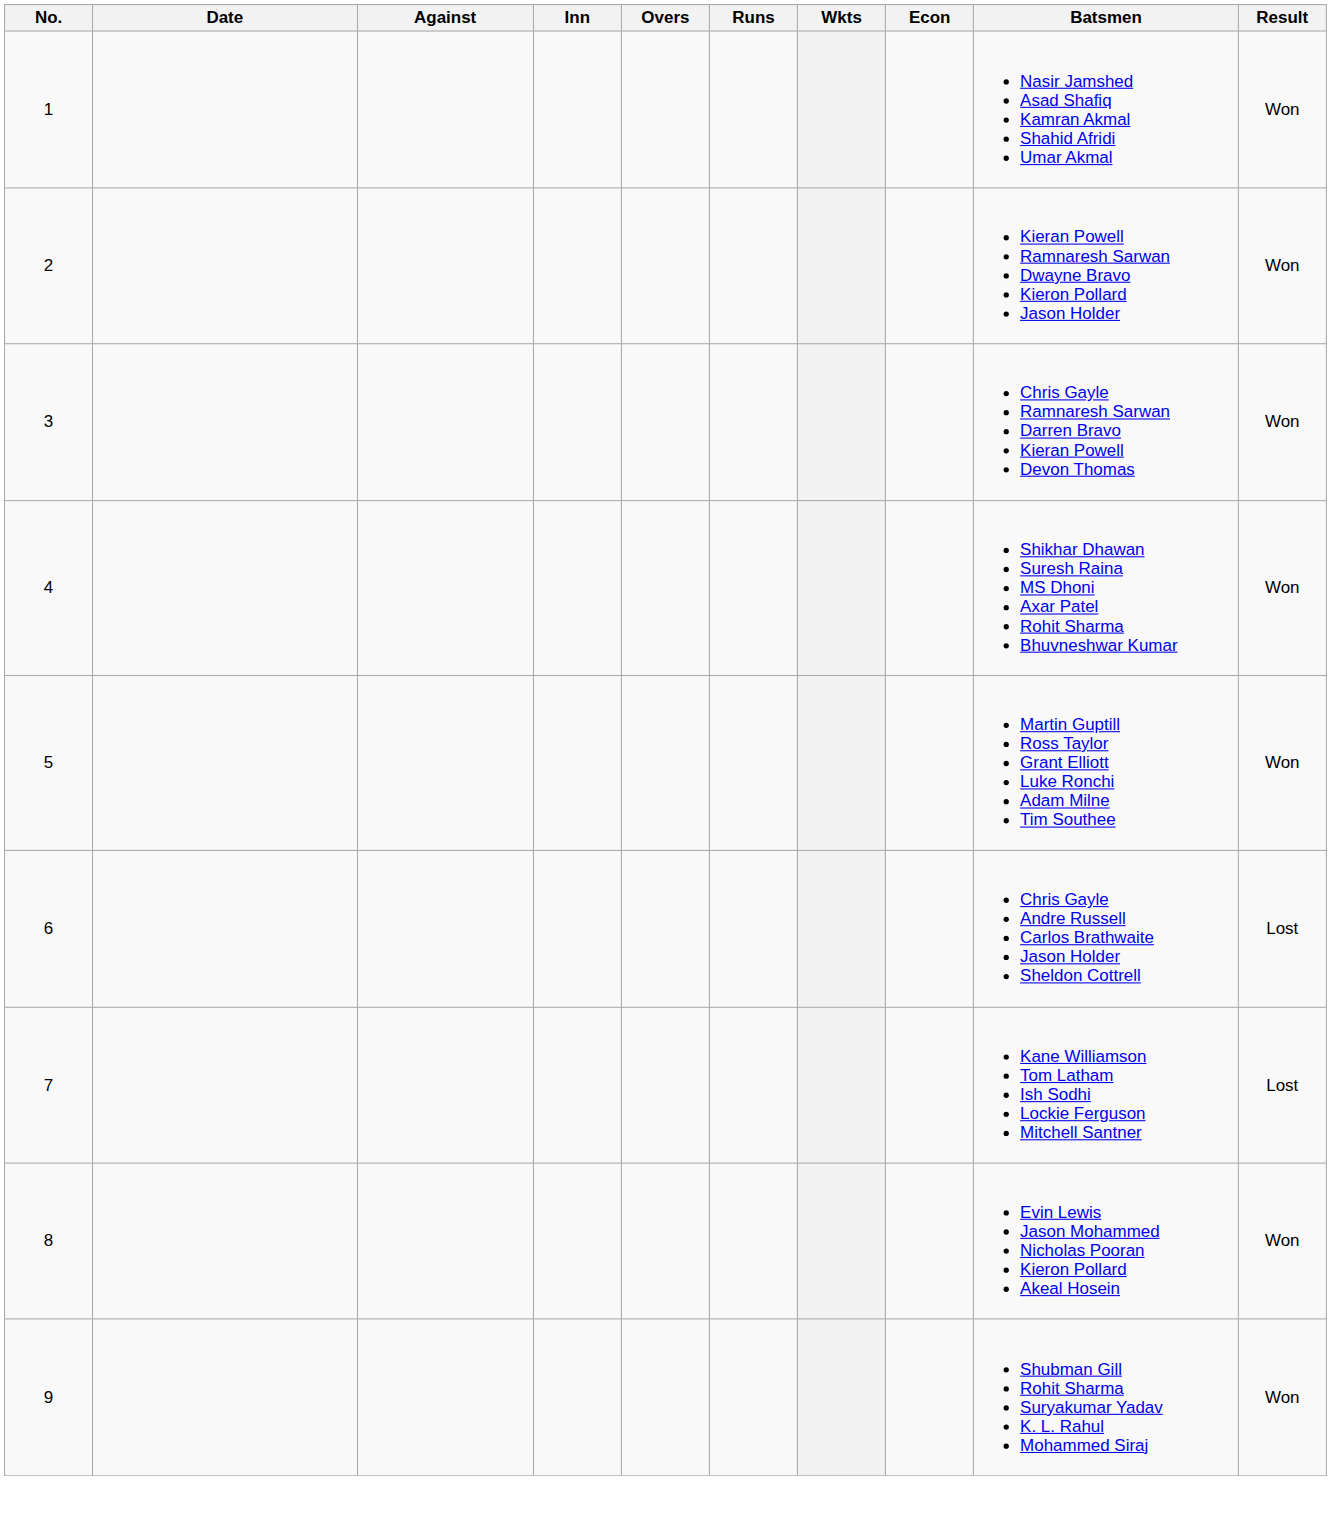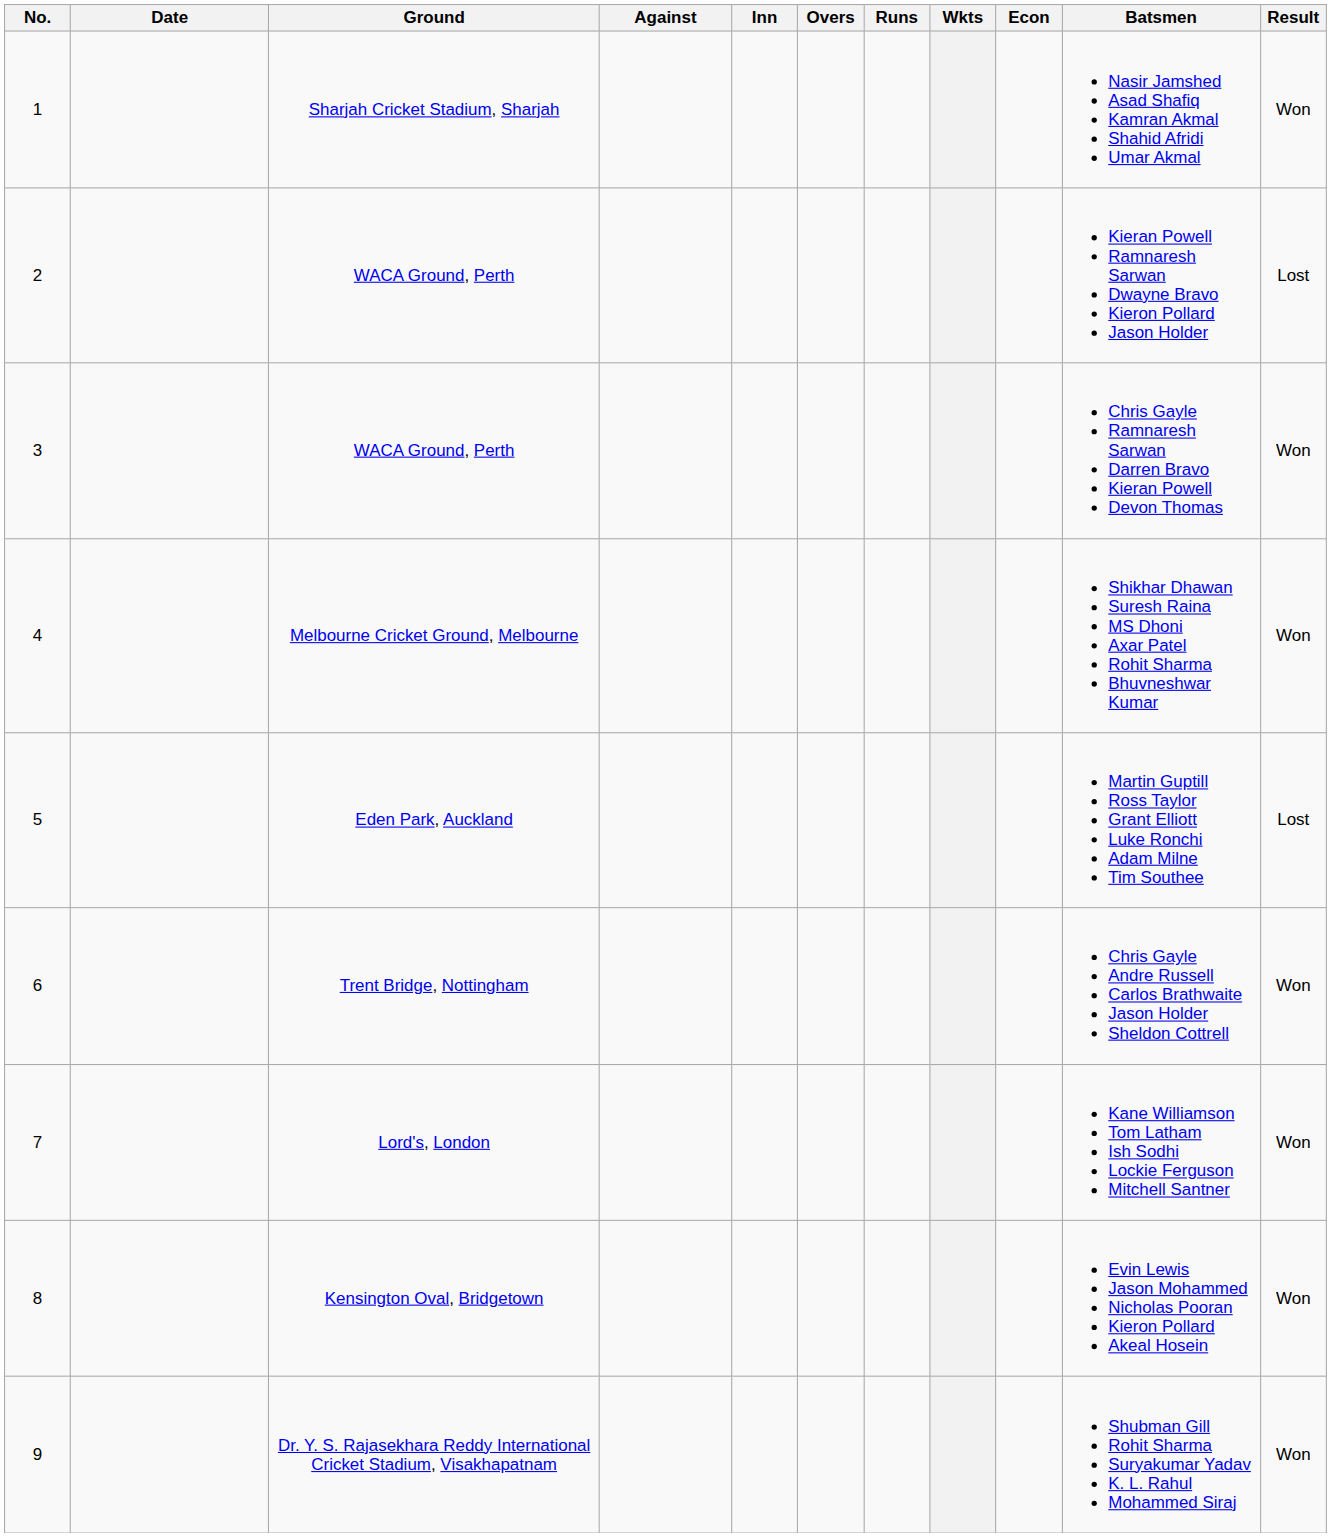+ column: Ground | Sharjah Cricket Stadium, Sharjah | WACA Ground, Perth | WACA Ground, Perth | Melbourne Cricket Ground, Melbourne | Eden Park, Auckland | Trent Bridge, Nottingham | Lord's, London | Kensington Oval, Bridgetown | Dr. Y. S. Rajasekhara Reddy International Cricket Stadium, Visakhapatnam
2 | Result: Won -> Lost
5 | Result: Won -> Lost
6 | Result: Lost -> Won
7 | Result: Lost -> Won
